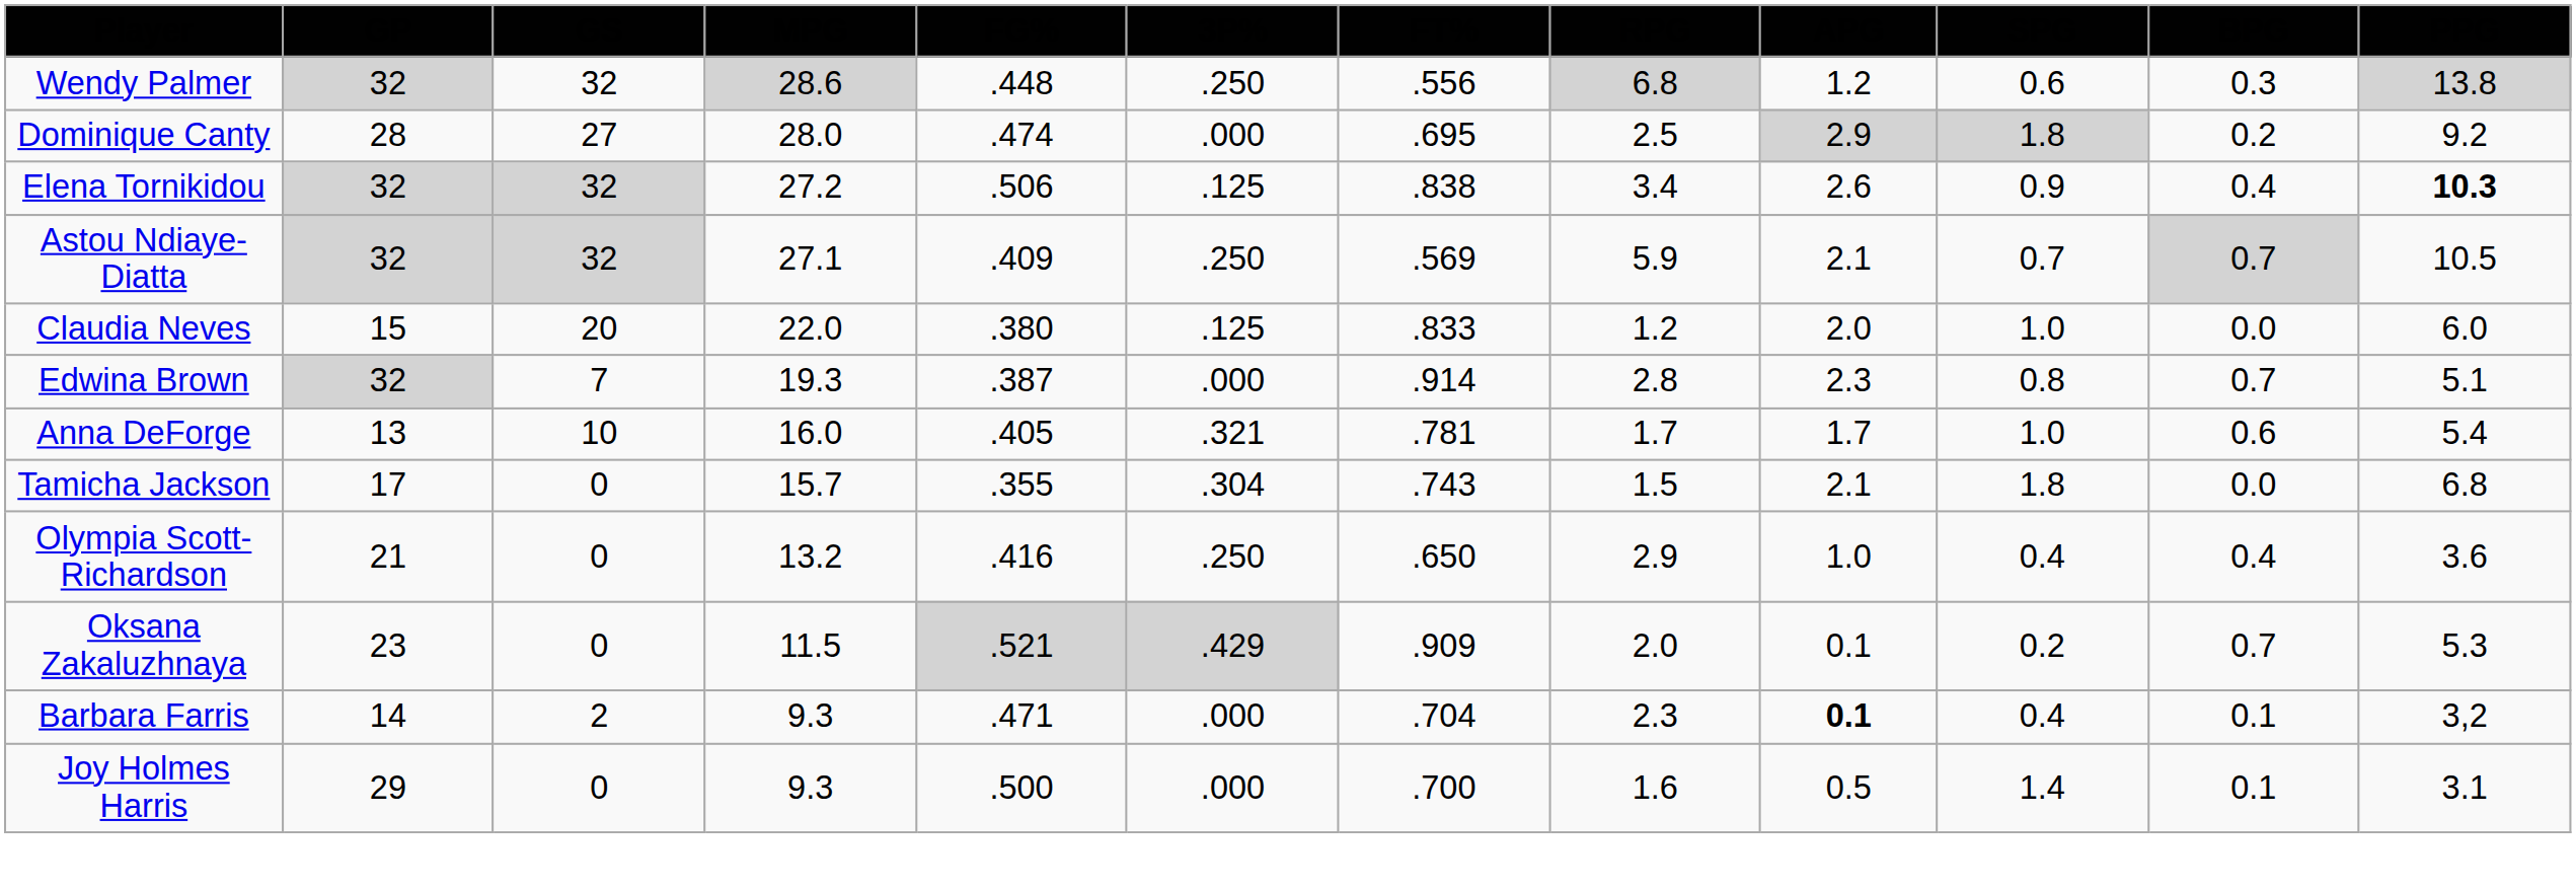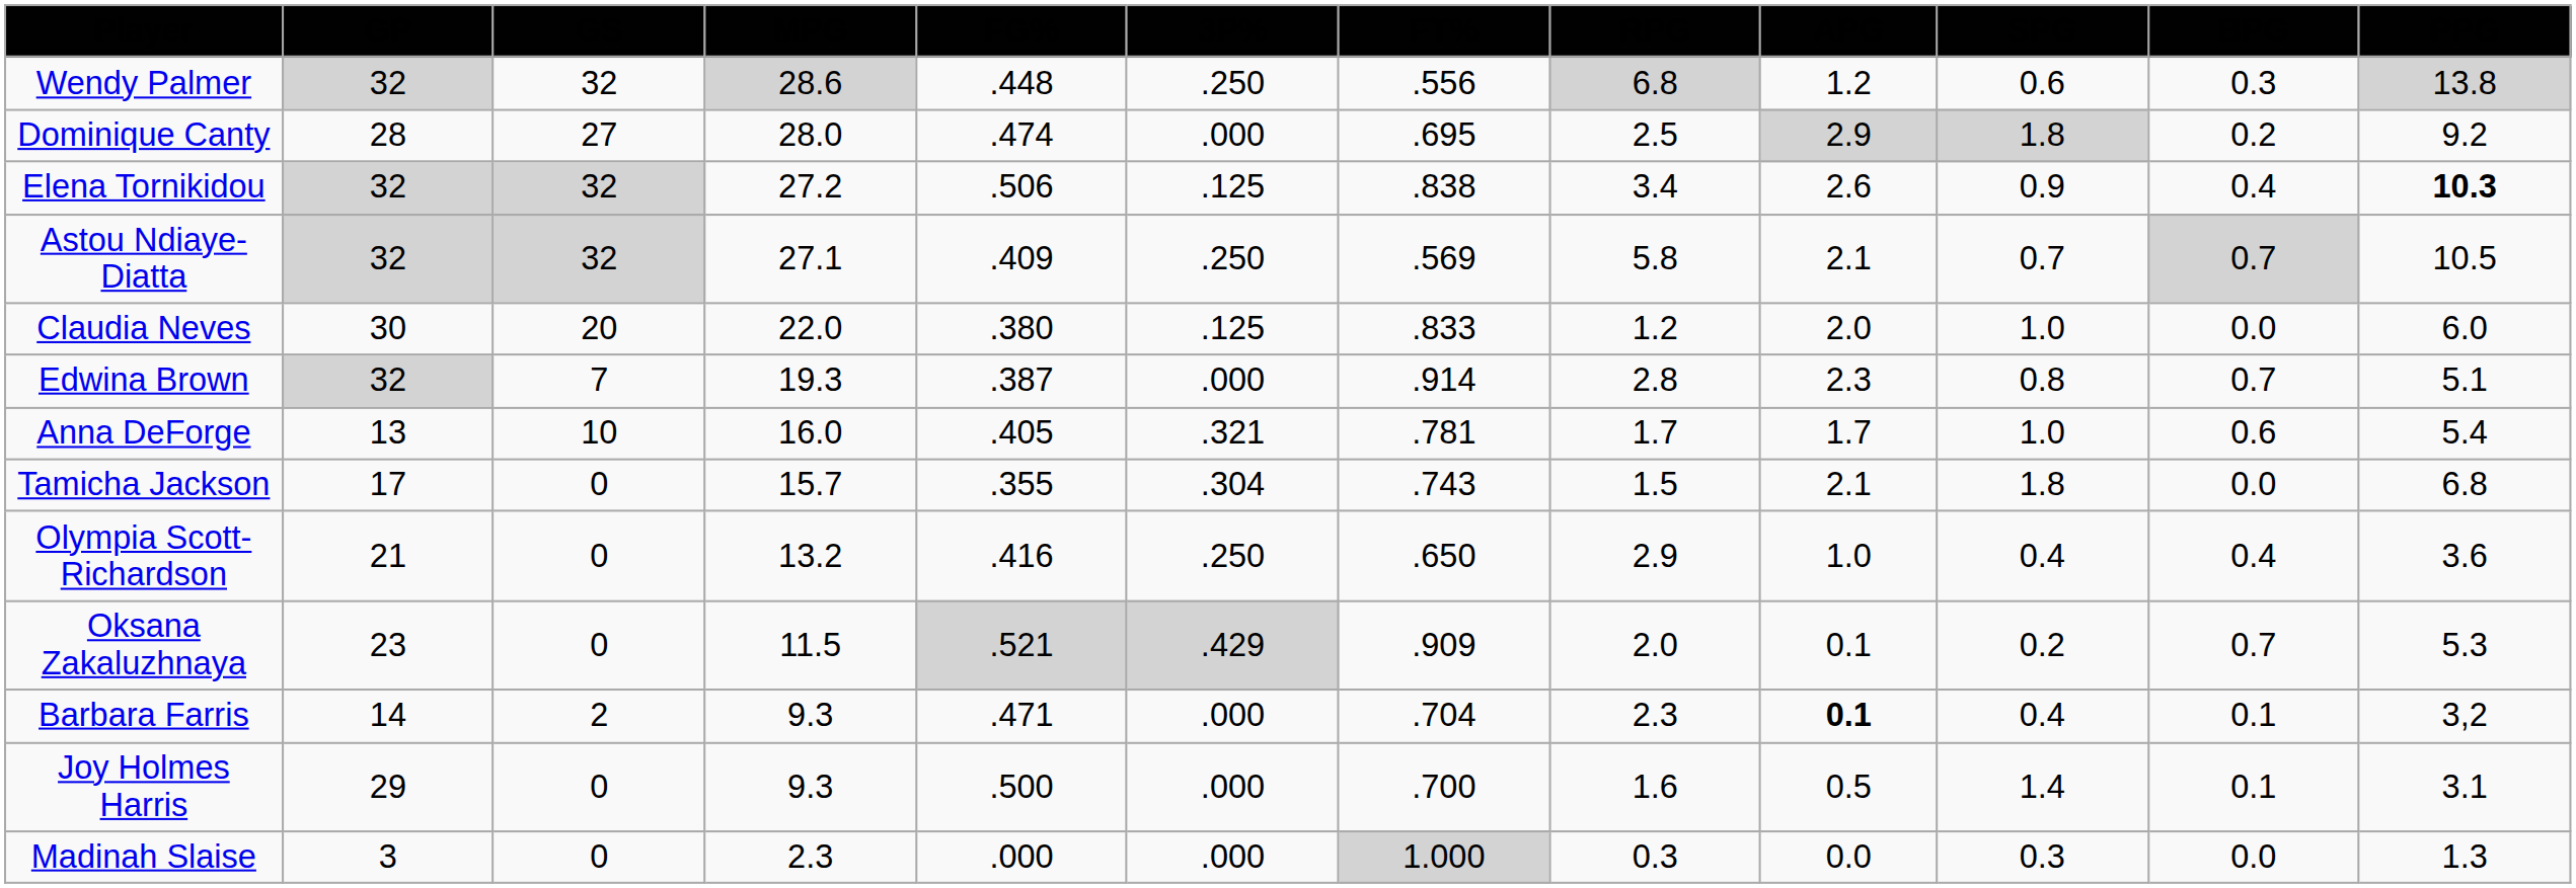Astou Ndiaye-Diatta | RPG: 5.9 -> 5.8
Claudia Neves | GP: 15 -> 30
+ row: Madinah Slaise | 3 | 0 | 2.3 | .000 | .000 | 1.000 | 0.3 | 0.0 | 0.3 | 0.0 | 1.3
